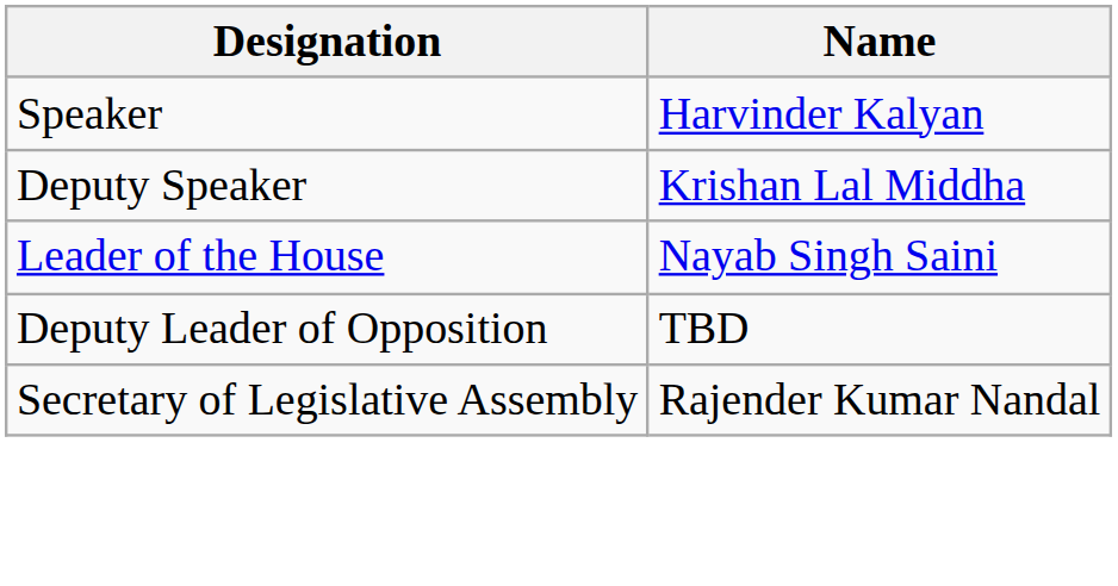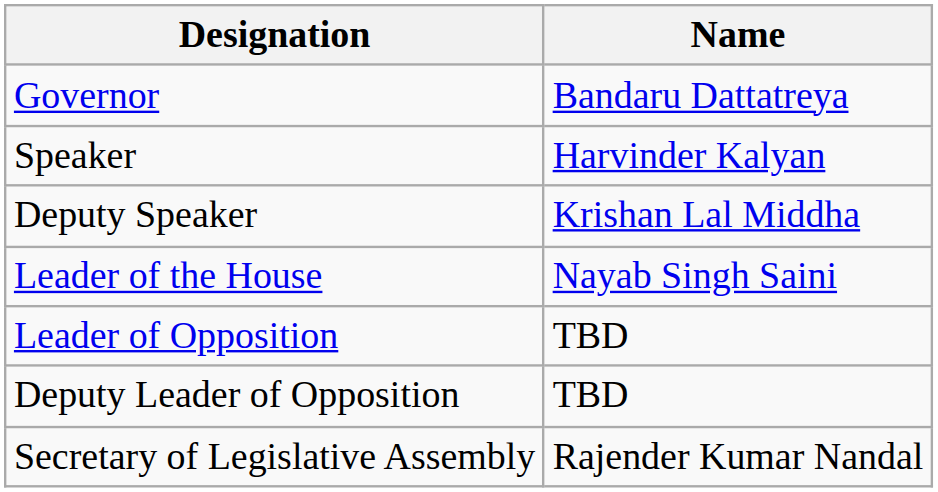+ row: Governor | Bandaru Dattatreya
+ row: Leader of Opposition | TBD
